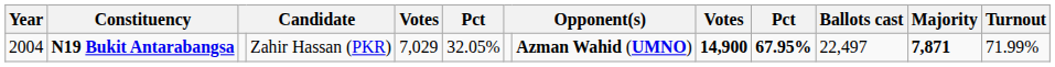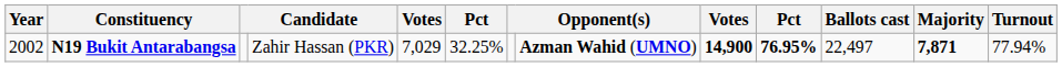N19 Bukit Antarabangsa | Year: 2004 -> 2002
N19 Bukit Antarabangsa | column 6: 32.05% -> 32.25%
N19 Bukit Antarabangsa | column 10: 67.95% -> 76.95%
N19 Bukit Antarabangsa | Turnout: 71.99% -> 77.94%
